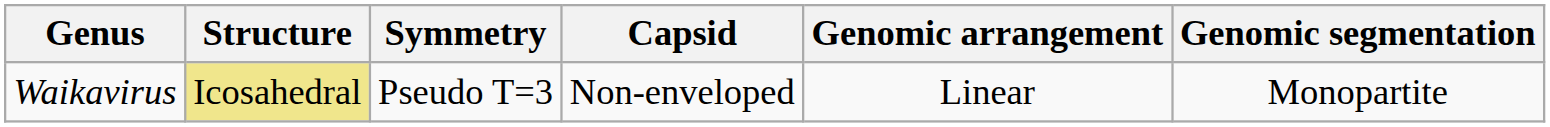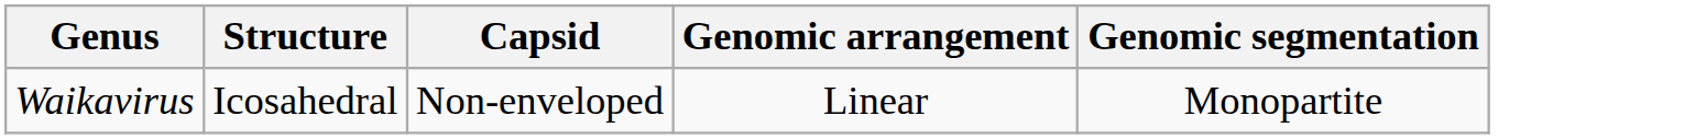- column: Symmetry | Pseudo T=3
Waikavirus | Structure: khaki background -> no background
